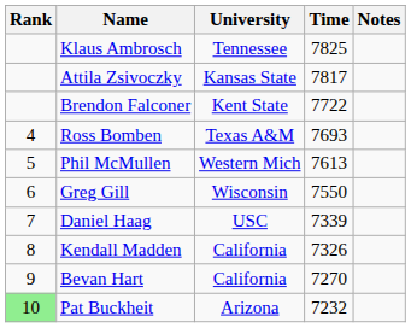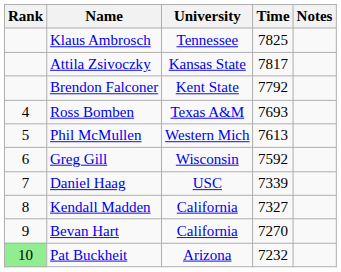Brendon Falconer | Time: 7722 -> 7792
Greg Gill | Time: 7550 -> 7592
Kendall Madden | Time: 7326 -> 7327
